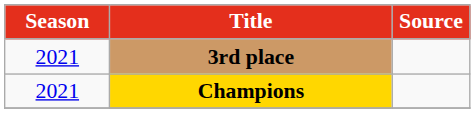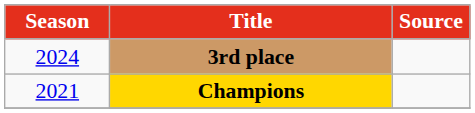3rd place | Season: 2021 -> 2024
